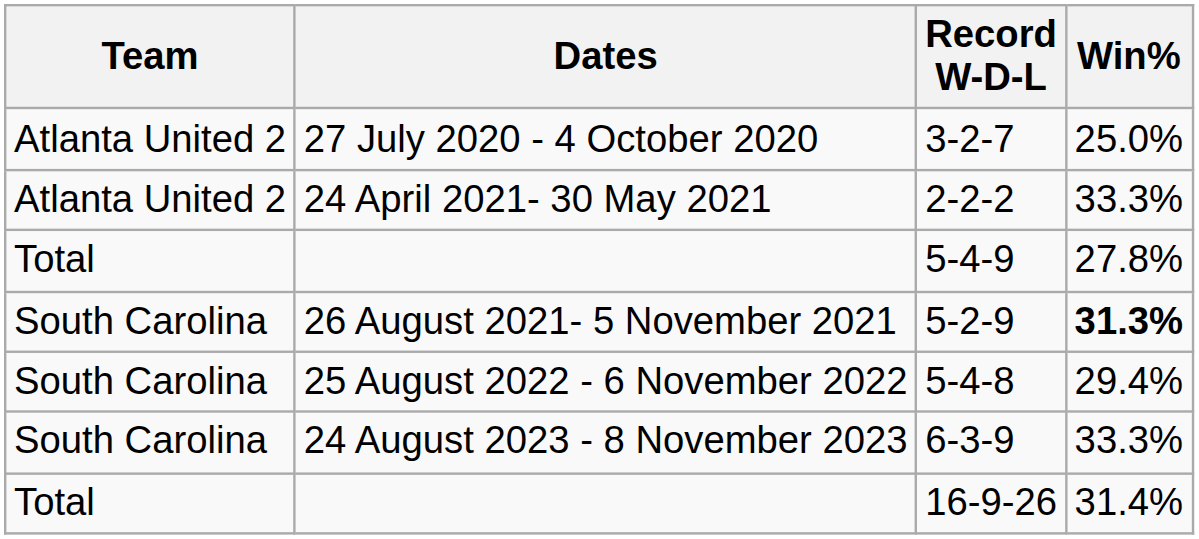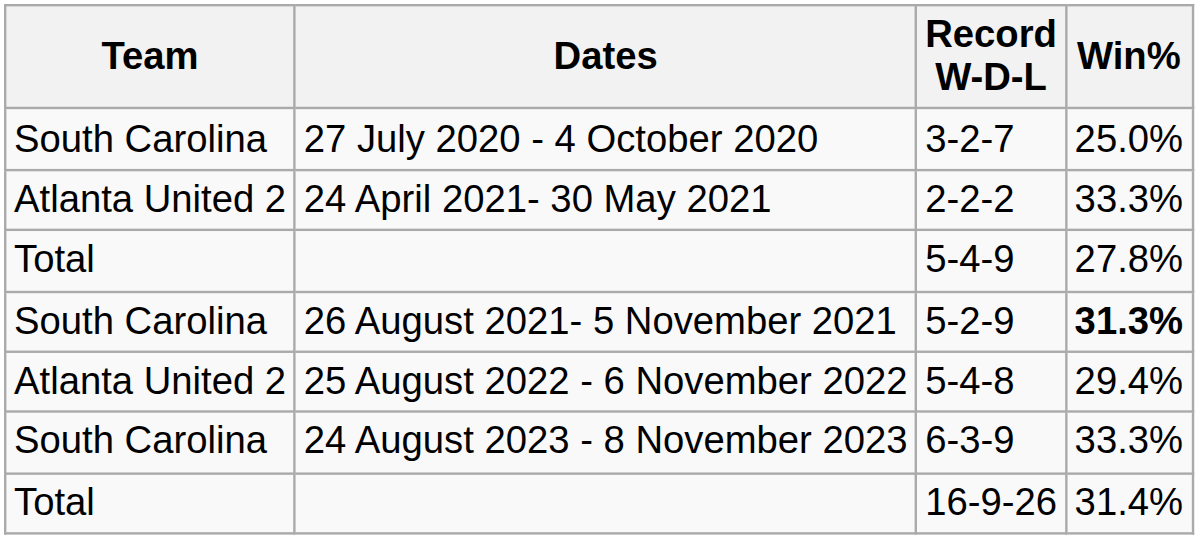3-2-7 | Team: Atlanta United 2 -> South Carolina
5-4-8 | Team: South Carolina -> Atlanta United 2
